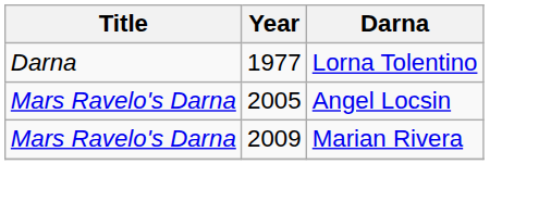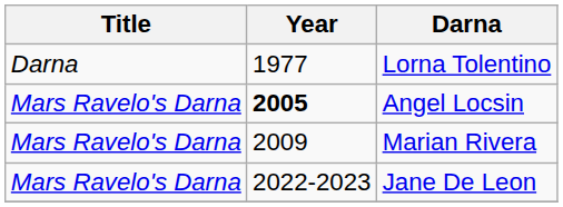Angel Locsin | Year: normal -> bold
+ row: Mars Ravelo's Darna | 2022-2023 | Jane De Leon
